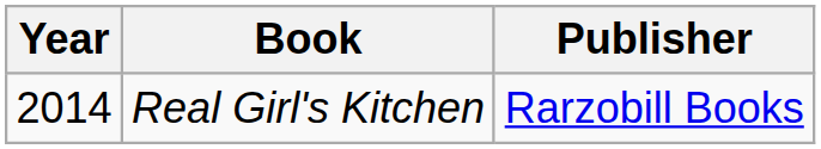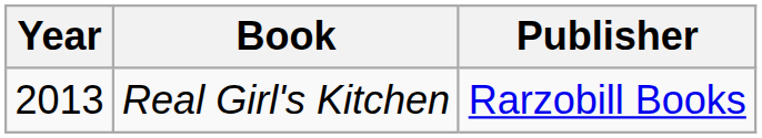Real Girl's Kitchen | Year: 2014 -> 2013
